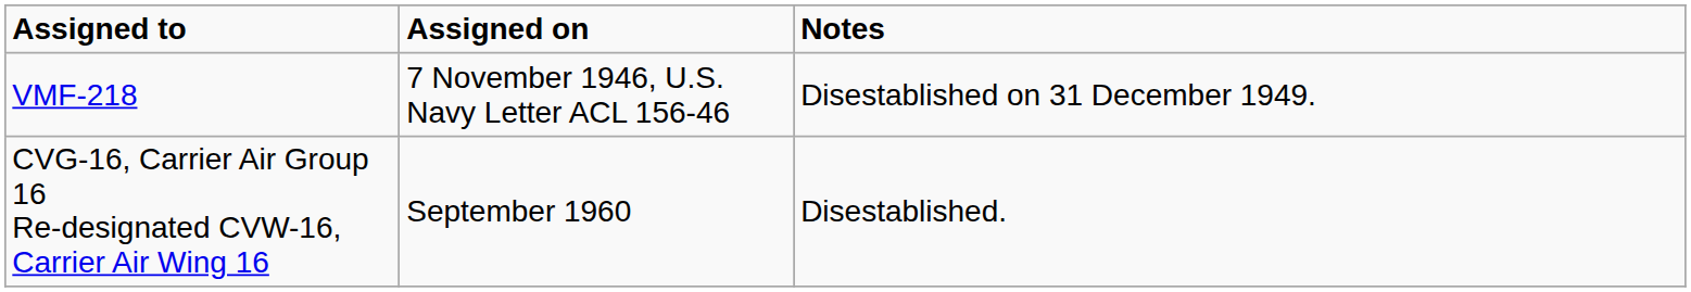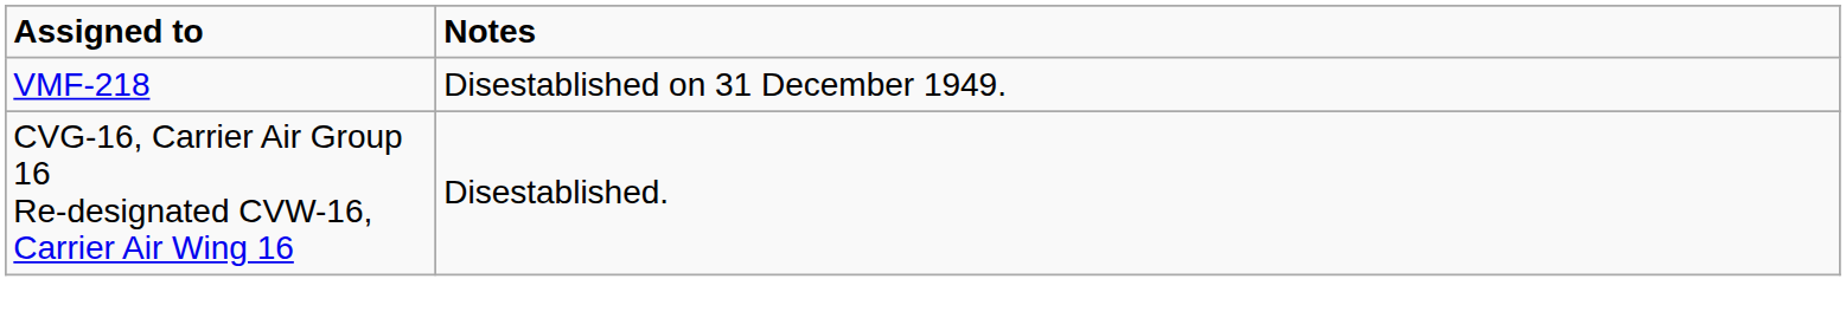- column: Assigned on | 7 November 1946, U.S. Navy Letter ACL 156-46 | September 1960
